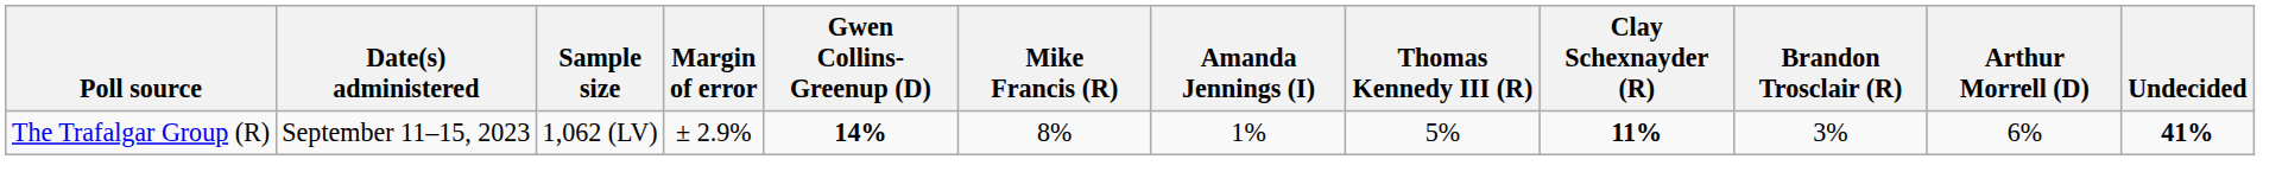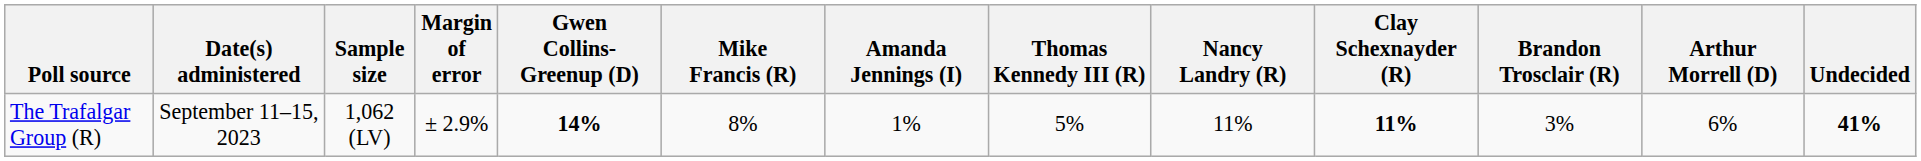+ column: Nancy Landry (R) | 11%
